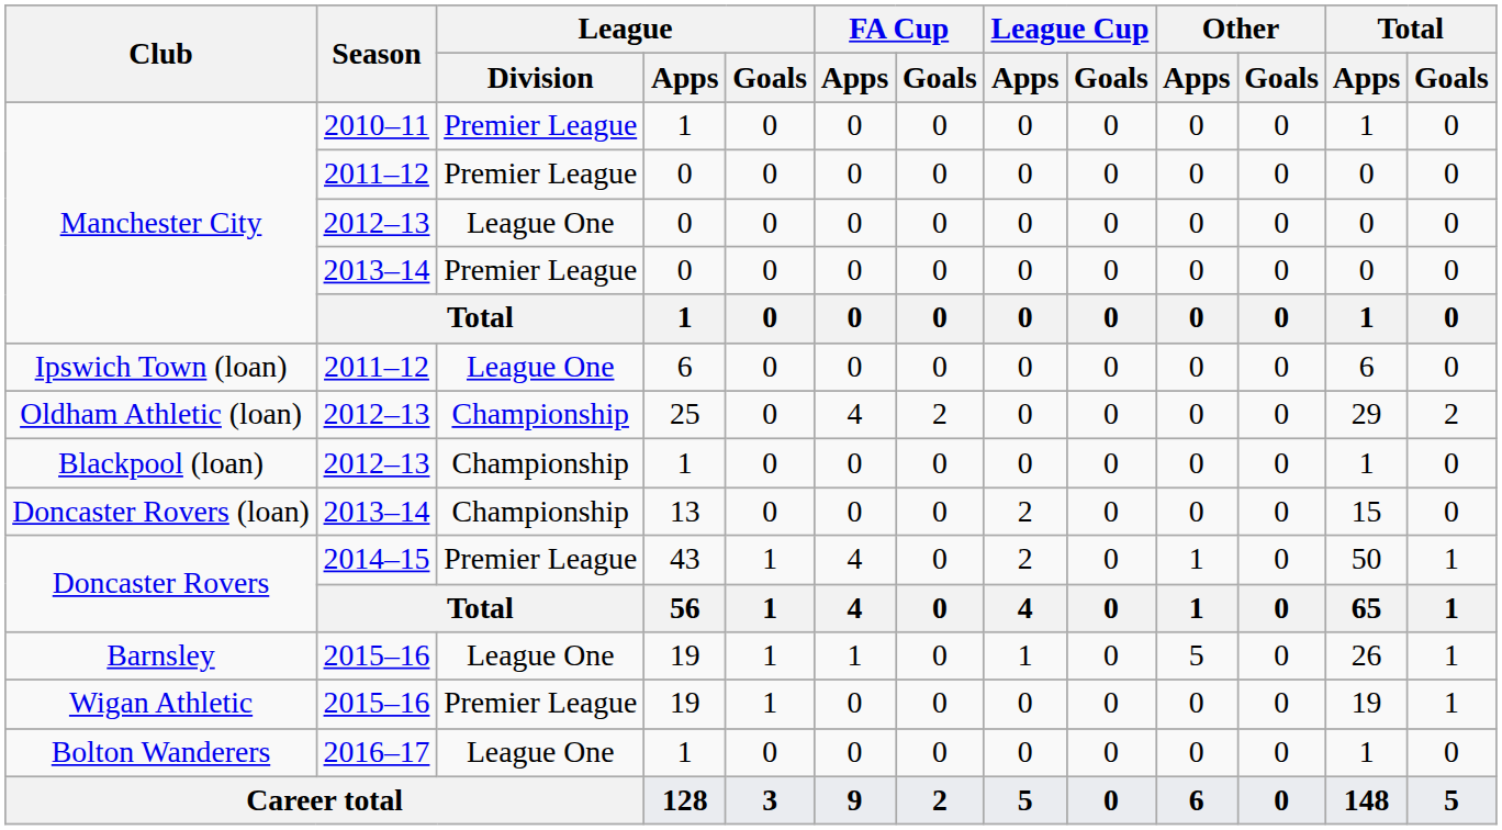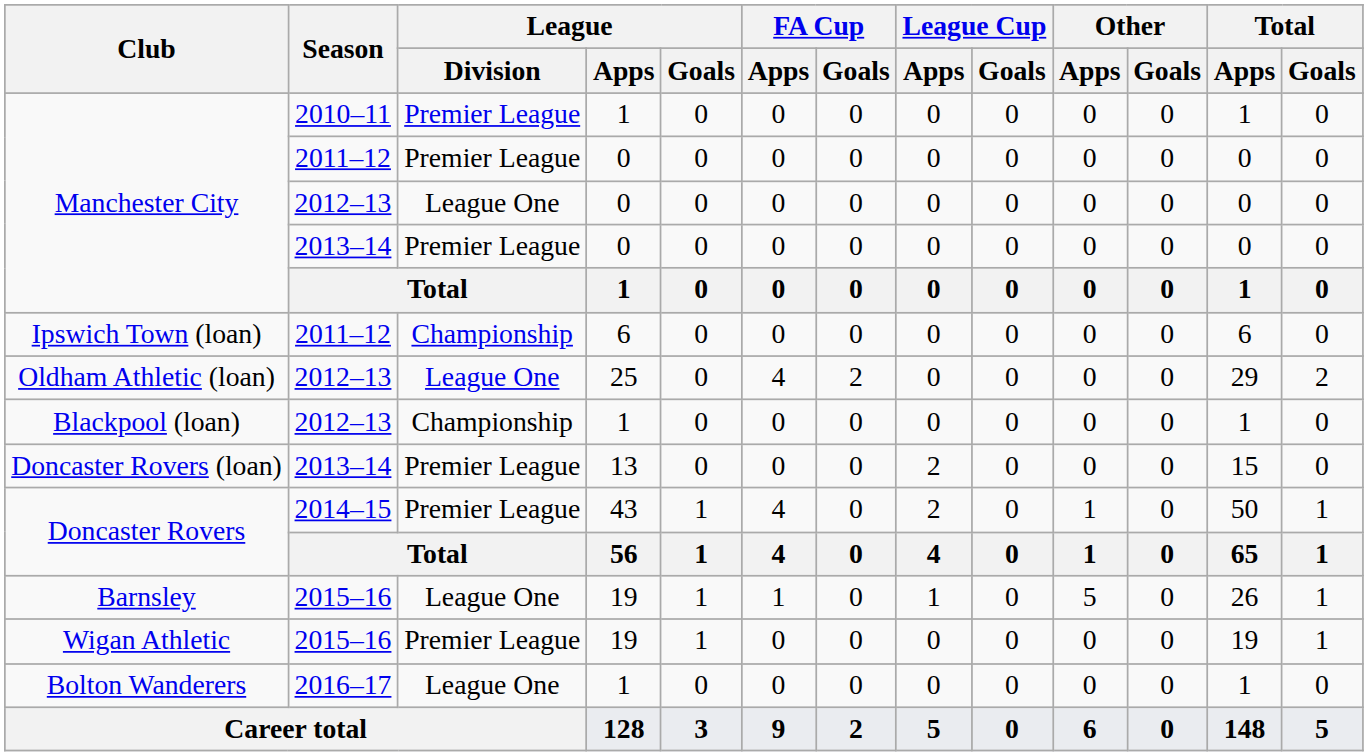Ipswich Town (loan) | League / Division: League One -> Championship
Oldham Athletic (loan) | League / Division: Championship -> League One
Doncaster Rovers (loan) | League / Division: Championship -> Premier League
